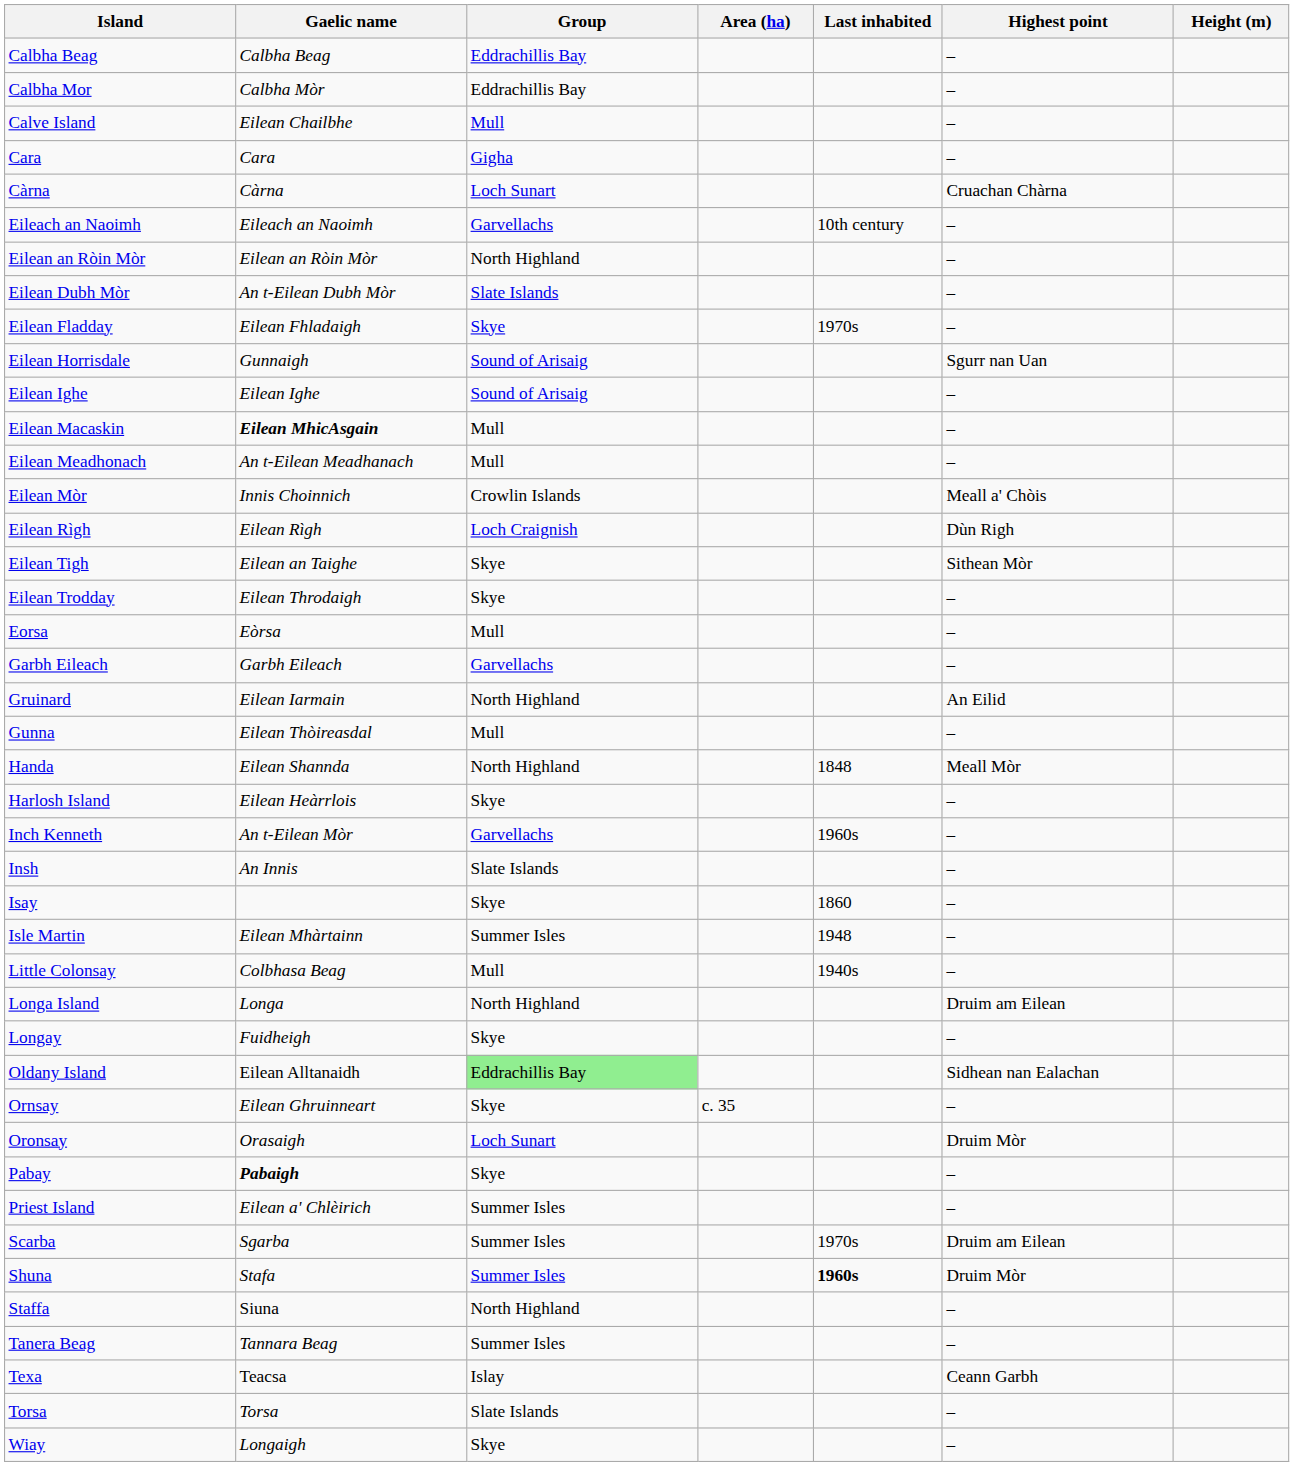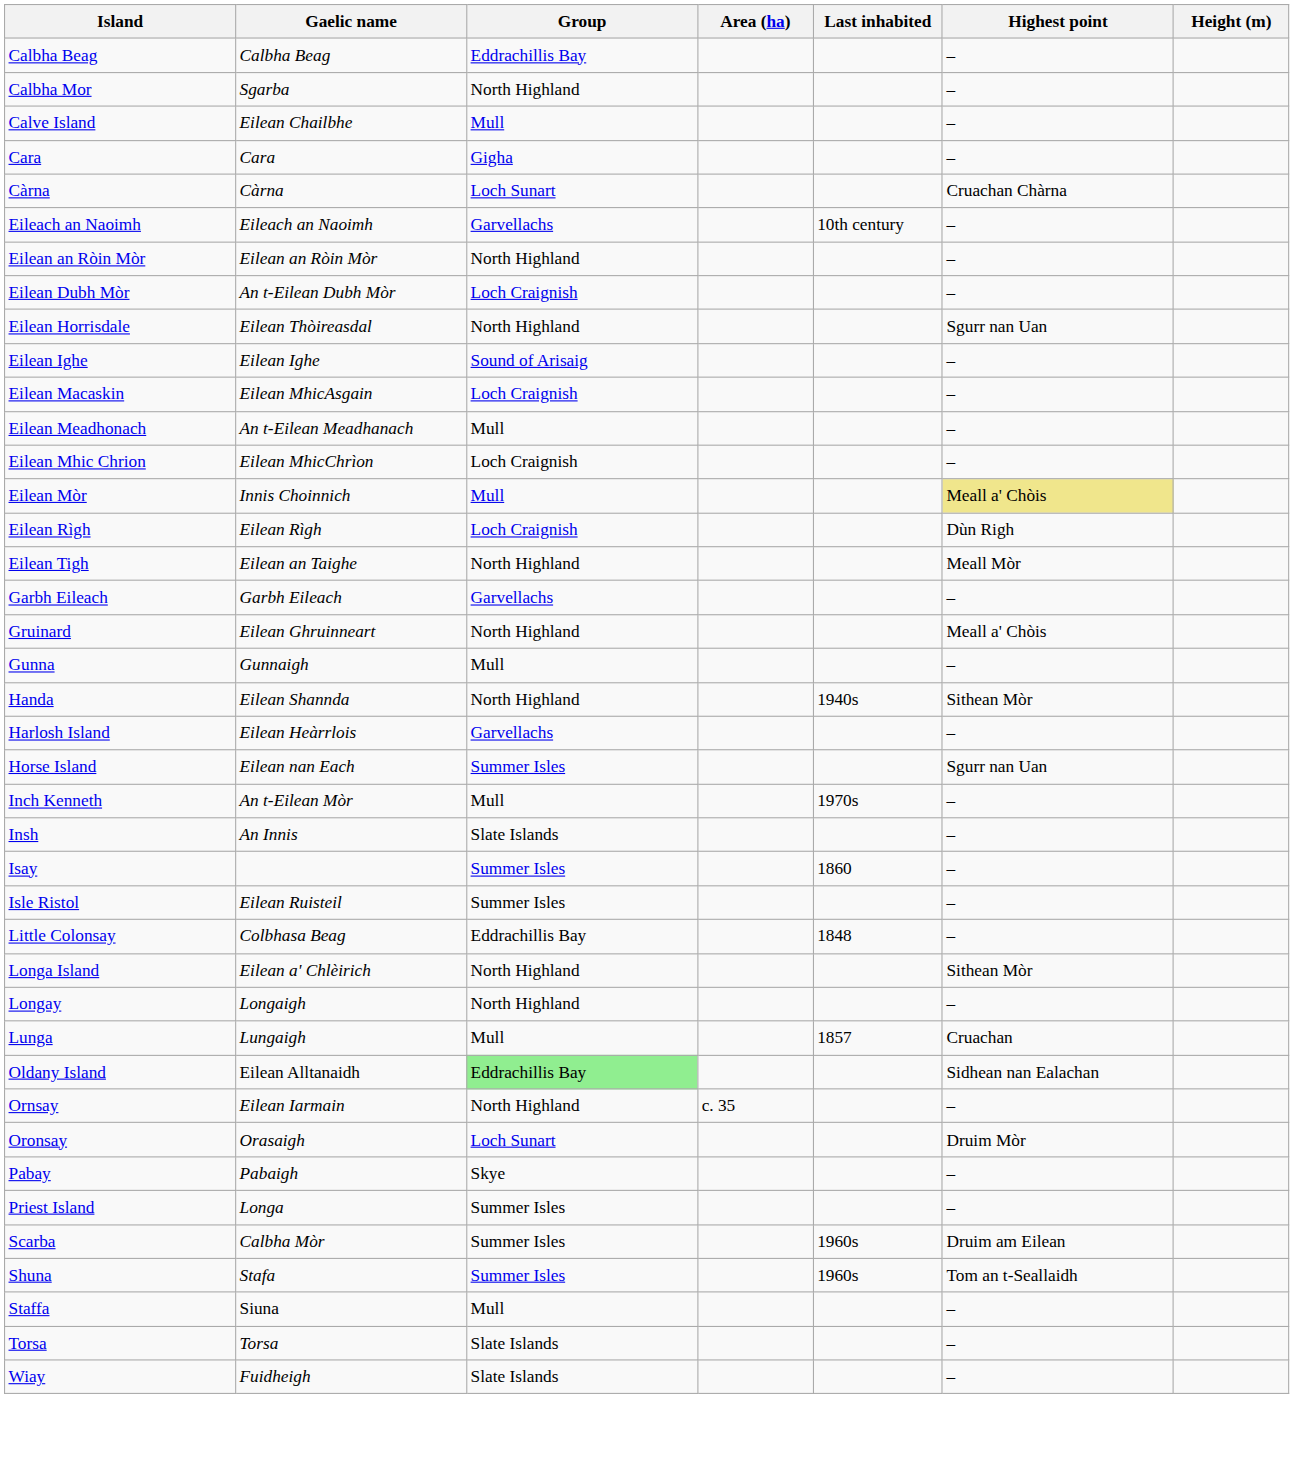Calbha Mor | Gaelic name: Calbha Mòr -> Sgarba
Calbha Mor | Group: Eddrachillis Bay -> North Highland
Eilean Dubh Mòr | Group: Slate Islands -> Loch Craignish
- row: Eilean Fladday | Eilean Fhladaigh | Skye | 1970s | –
Eilean Horrisdale | Gaelic name: Gunnaigh -> Eilean Thòireasdal
Eilean Horrisdale | Group: Sound of Arisaig -> North Highland
Eilean Macaskin | Gaelic name: bold -> normal
Eilean Macaskin | Group: Mull -> Loch Craignish
+ row: Eilean Mhic Chrion | Eilean MhicChrìon | Loch Craignish | –
Eilean Mòr | Group: Crowlin Islands -> Mull
Eilean Mòr | Highest point: no background -> khaki background
Eilean Tigh | Group: Skye -> North Highland
Eilean Tigh | Highest point: Sithean Mòr -> Meall Mòr
- row: Eilean Trodday | Eilean Throdaigh | Skye | –
- row: Eorsa | Eòrsa | Mull | –
Gruinard | Gaelic name: Eilean Iarmain -> Eilean Ghruinneart
Gruinard | Highest point: An Eilid -> Meall a' Chòis
Gunna | Gaelic name: Eilean Thòireasdal -> Gunnaigh
Handa | Last inhabited: 1848 -> 1940s
Handa | Highest point: Meall Mòr -> Sithean Mòr
Harlosh Island | Group: Skye -> Garvellachs
+ row: Horse Island | Eilean nan Each | Summer Isles | Sgurr nan Uan
Inch Kenneth | Group: Garvellachs -> Mull
Inch Kenneth | Last inhabited: 1960s -> 1970s
Isay | Group: Skye -> Summer Isles
- row: Isle Martin | Eilean Mhàrtainn | Summer Isles | 1948 | –
+ row: Isle Ristol | Eilean Ruisteil | Summer Isles | –
Little Colonsay | Group: Mull -> Eddrachillis Bay
Little Colonsay | Last inhabited: 1940s -> 1848
Longa Island | Gaelic name: Longa -> Eilean a' Chlèirich
Longa Island | Highest point: Druim am Eilean -> Sithean Mòr
Longay | Gaelic name: Fuidheigh -> Longaigh
Longay | Group: Skye -> North Highland
+ row: Lunga | Lungaigh | Mull | 1857 | Cruachan
Ornsay | Gaelic name: Eilean Ghruinneart -> Eilean Iarmain
Ornsay | Group: Skye -> North Highland
Pabay | Gaelic name: bold -> normal
Priest Island | Gaelic name: Eilean a' Chlèirich -> Longa
Scarba | Gaelic name: Sgarba -> Calbha Mòr
Scarba | Last inhabited: 1970s -> 1960s
Shuna | Last inhabited: bold -> normal
Shuna | Highest point: Druim Mòr -> Tom an t-Seallaidh
Staffa | Group: North Highland -> Mull
- row: Tanera Beag | Tannara Beag | Summer Isles | –
- row: Texa | Teacsa | Islay | Ceann Garbh
Wiay | Gaelic name: Longaigh -> Fuidheigh
Wiay | Group: Skye -> Slate Islands
